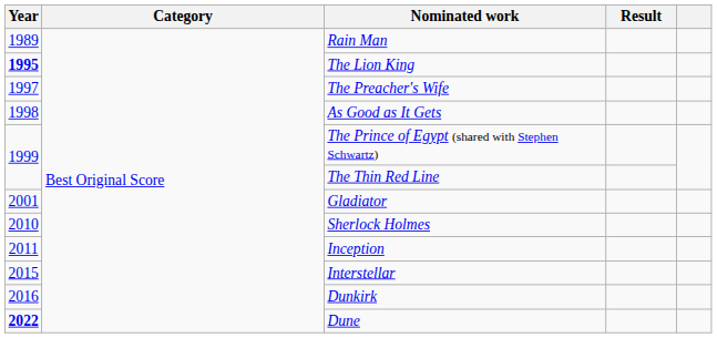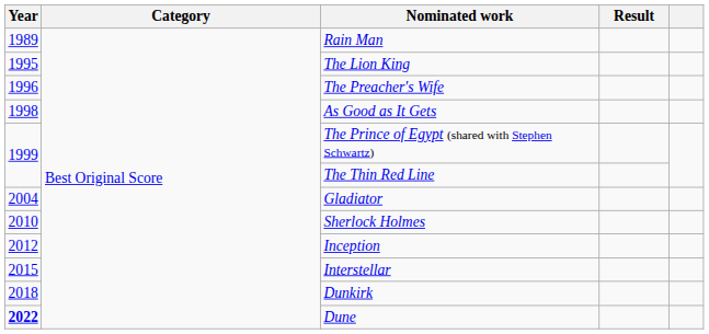The Lion King | Year: bold -> normal
The Preacher's Wife | Year: 1997 -> 1996
Gladiator | Year: 2001 -> 2004
Inception | Year: 2011 -> 2012
Dunkirk | Year: 2016 -> 2018
